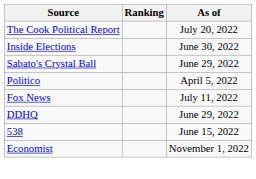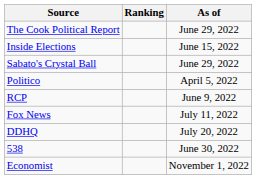The Cook Political Report | As of: July 20, 2022 -> June 29, 2022
Inside Elections | As of: June 30, 2022 -> June 15, 2022
+ row: RCP | June 9, 2022
DDHQ | As of: June 29, 2022 -> July 20, 2022
538 | As of: June 15, 2022 -> June 30, 2022
